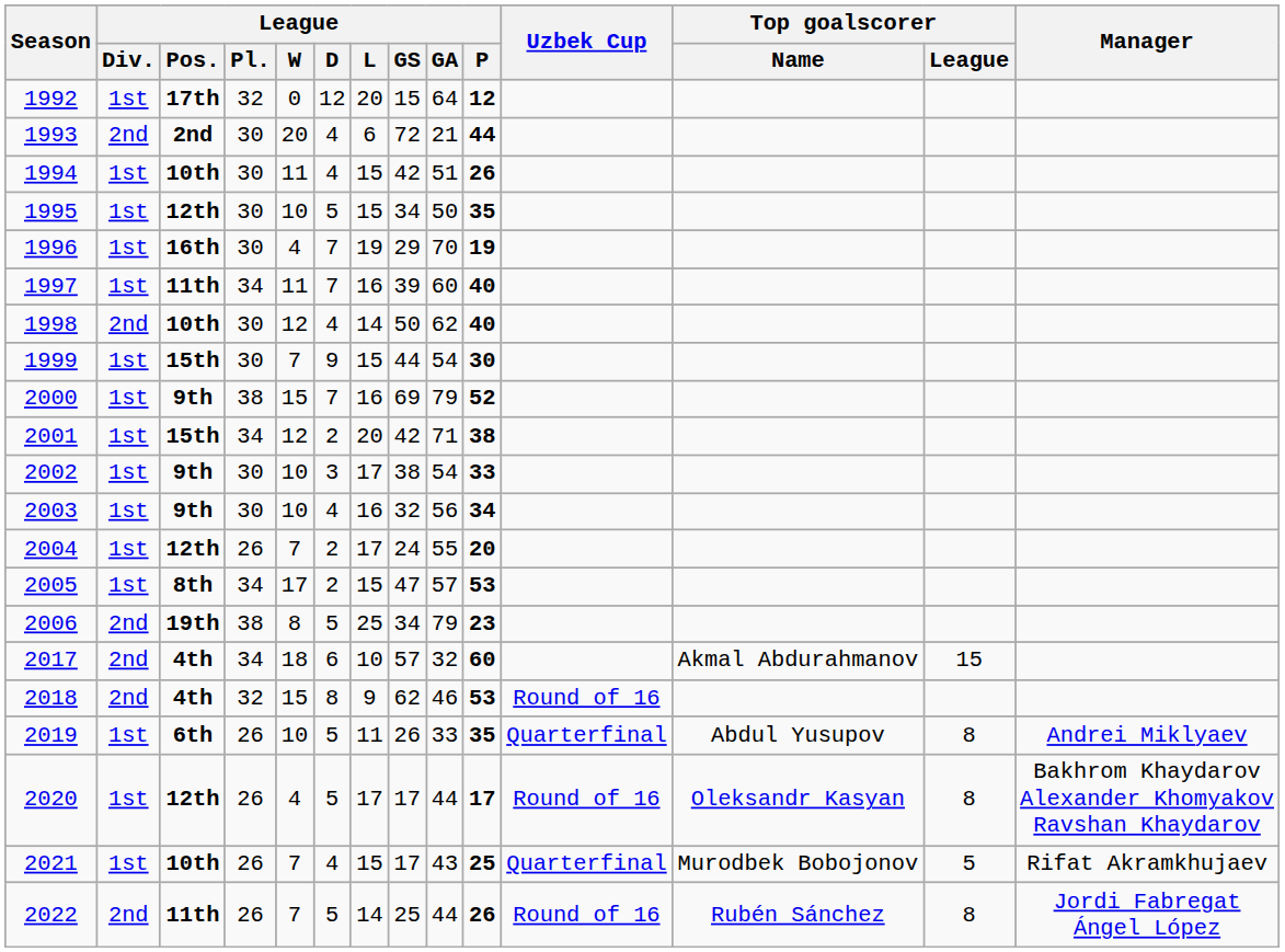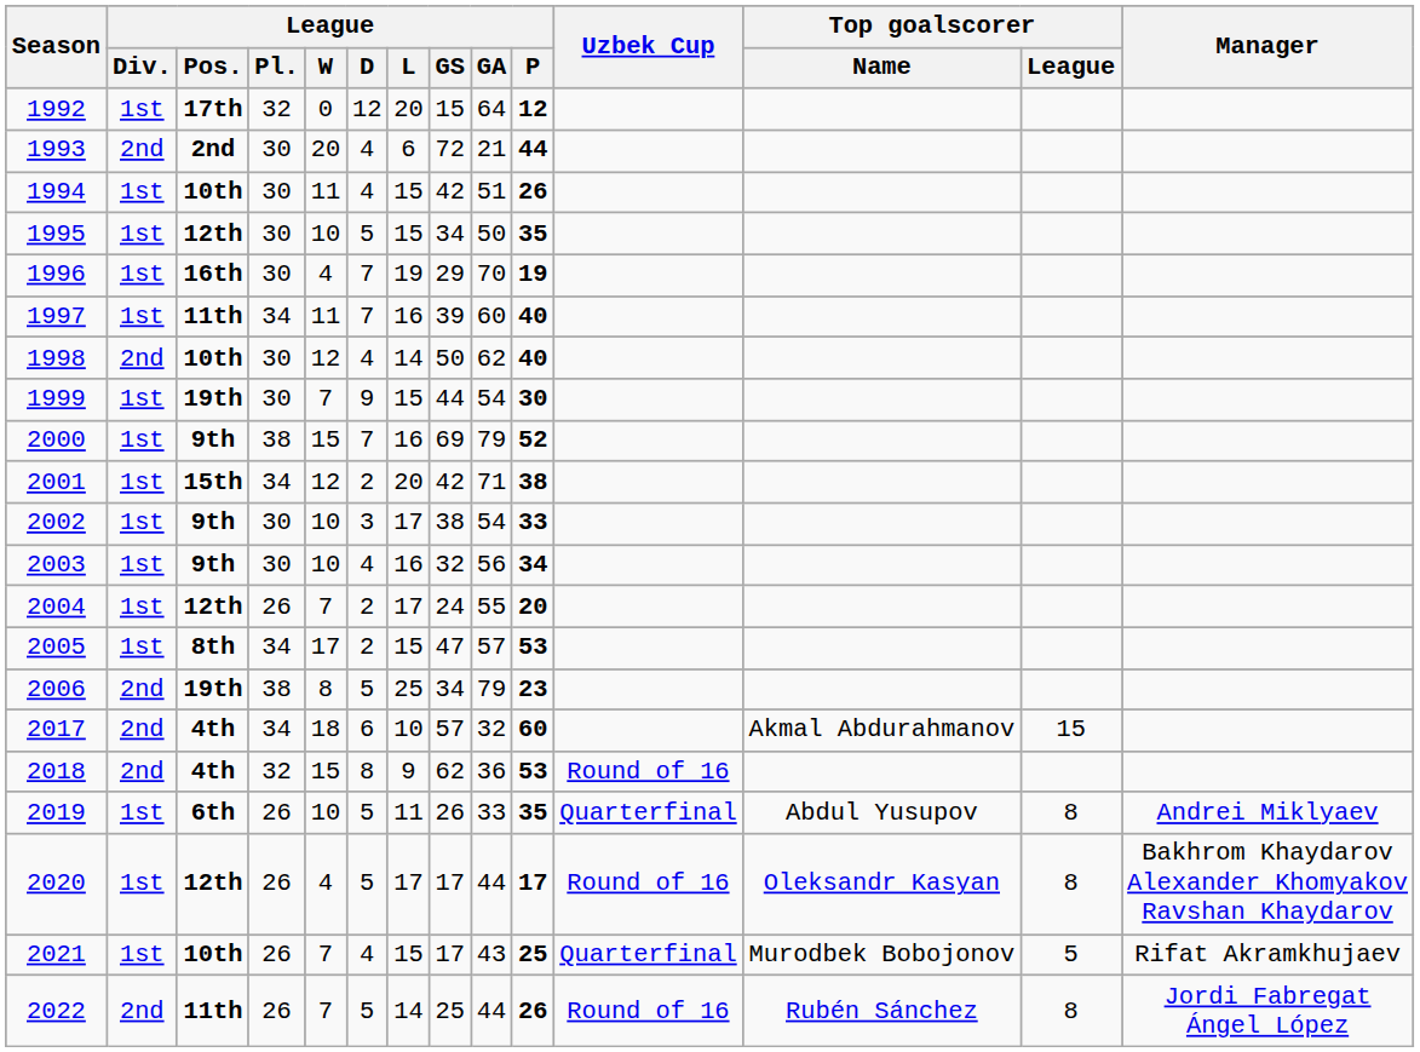1999 | League / Pos.: 15th -> 19th
2018 | League / GA: 46 -> 36
